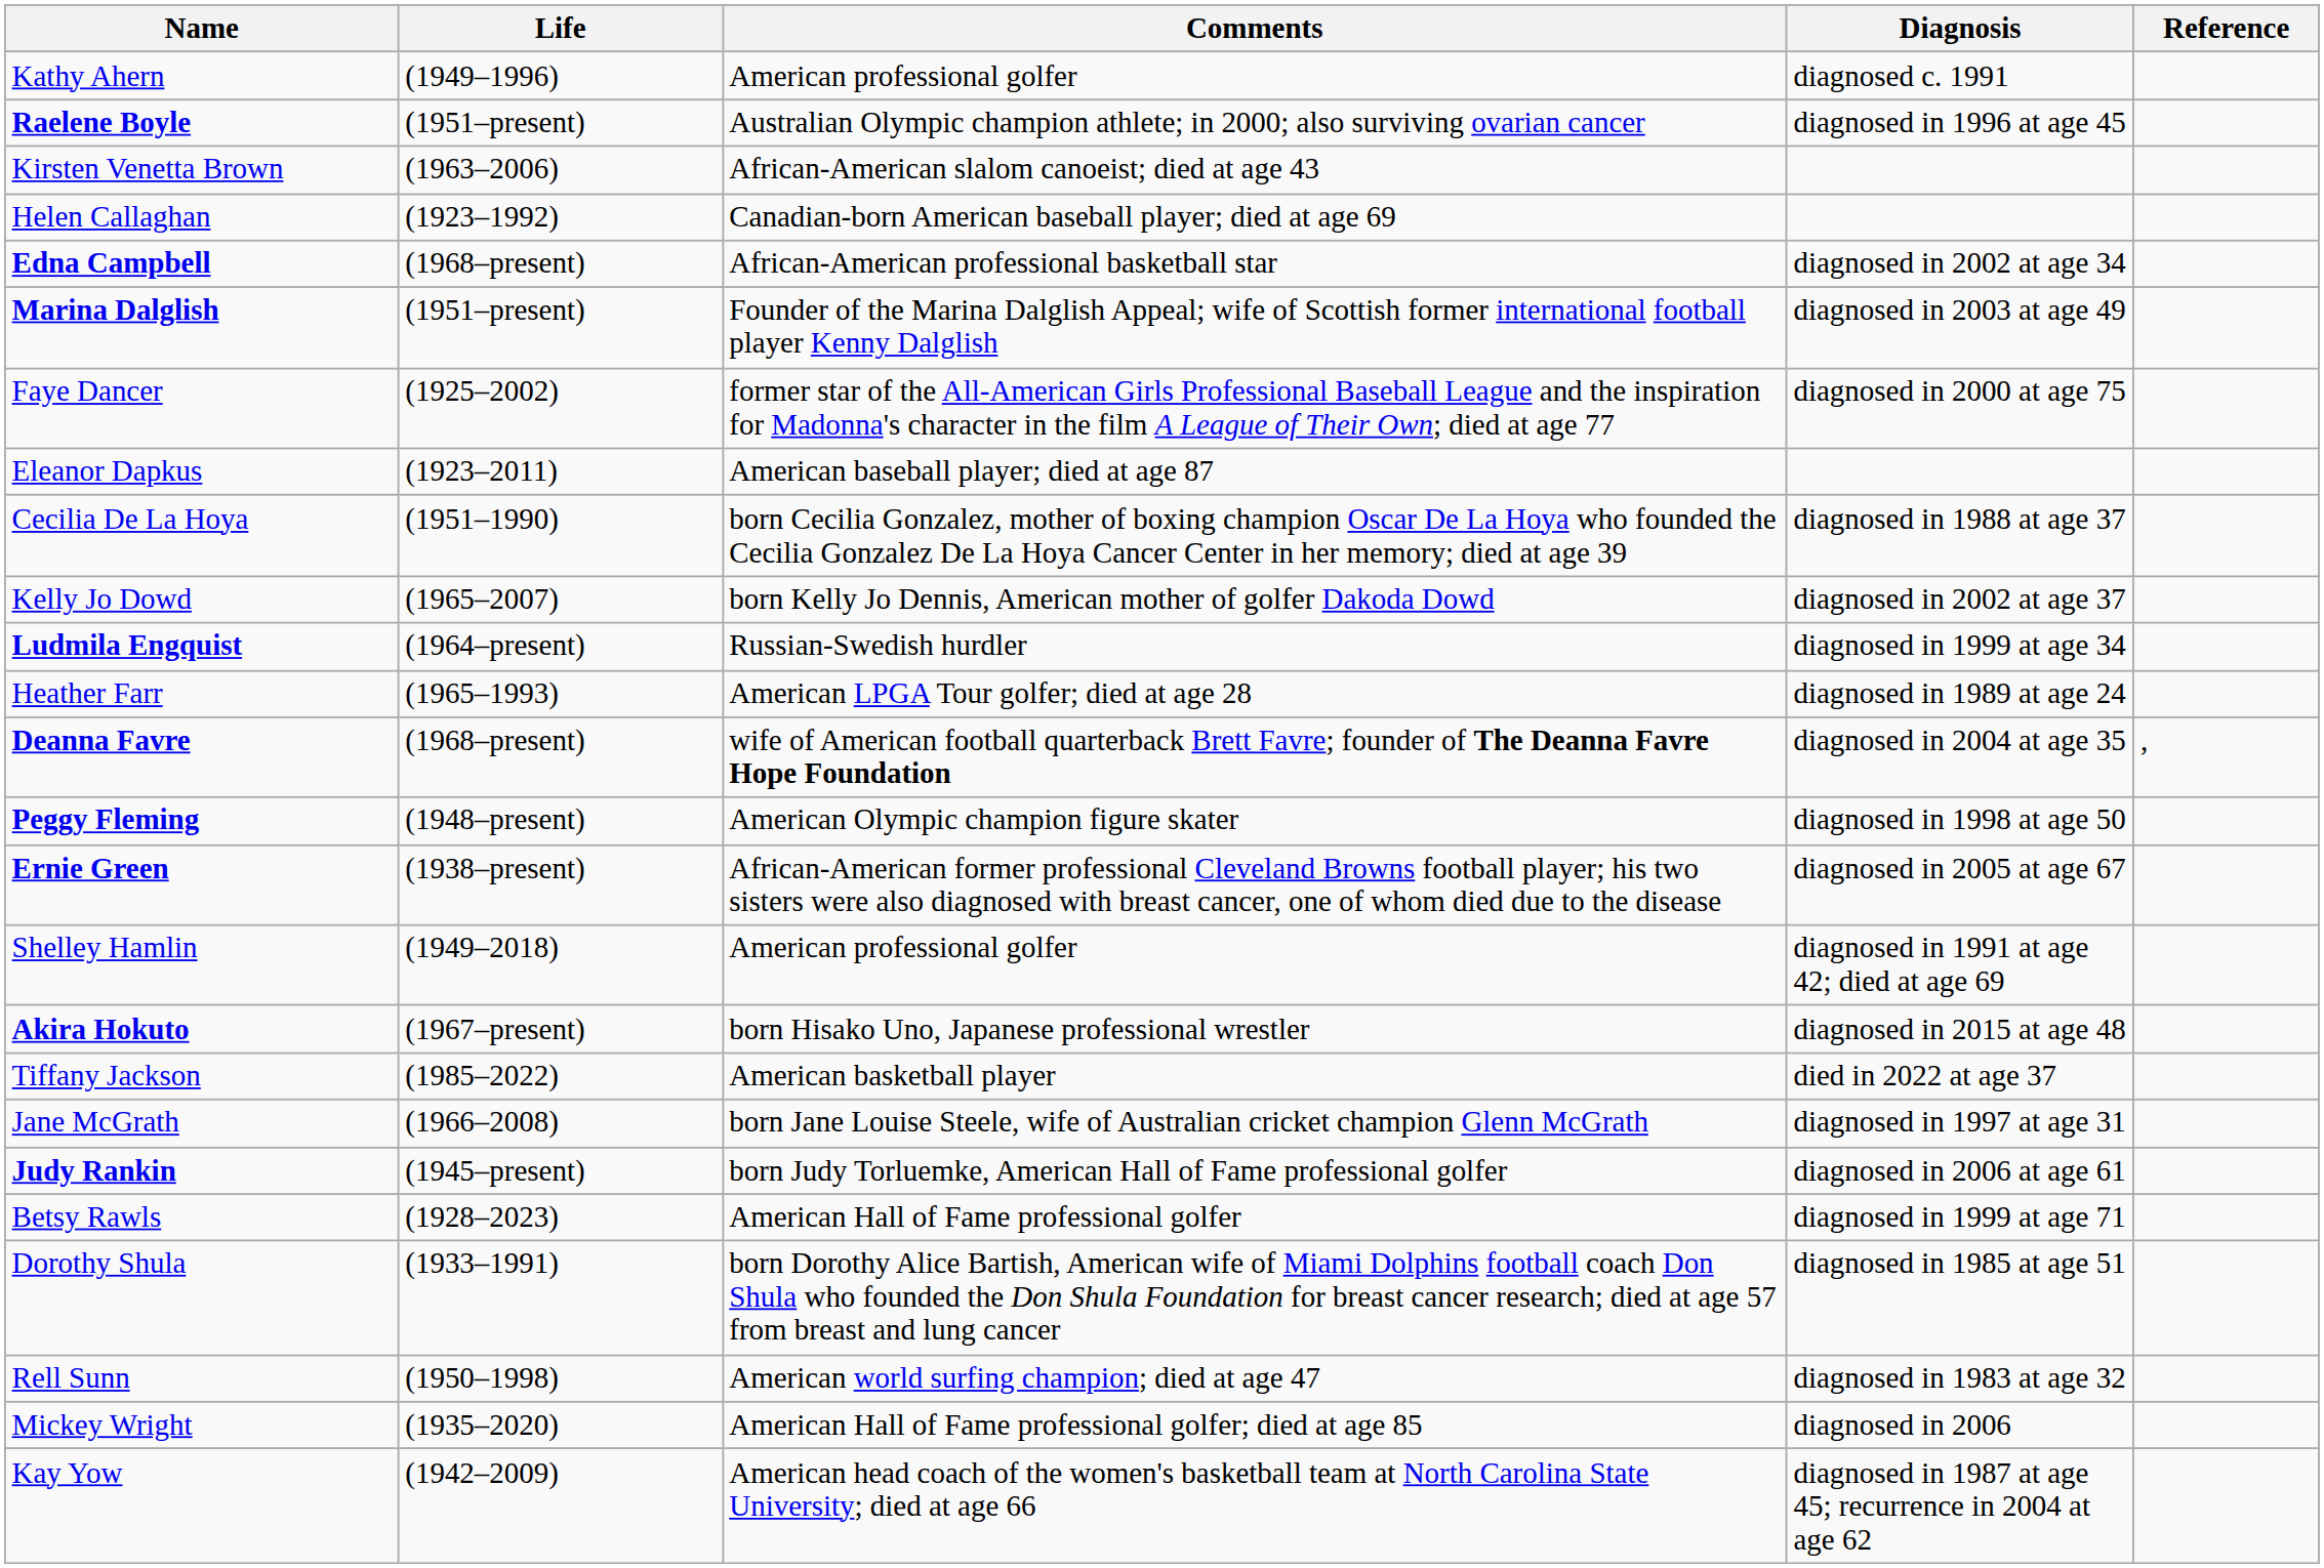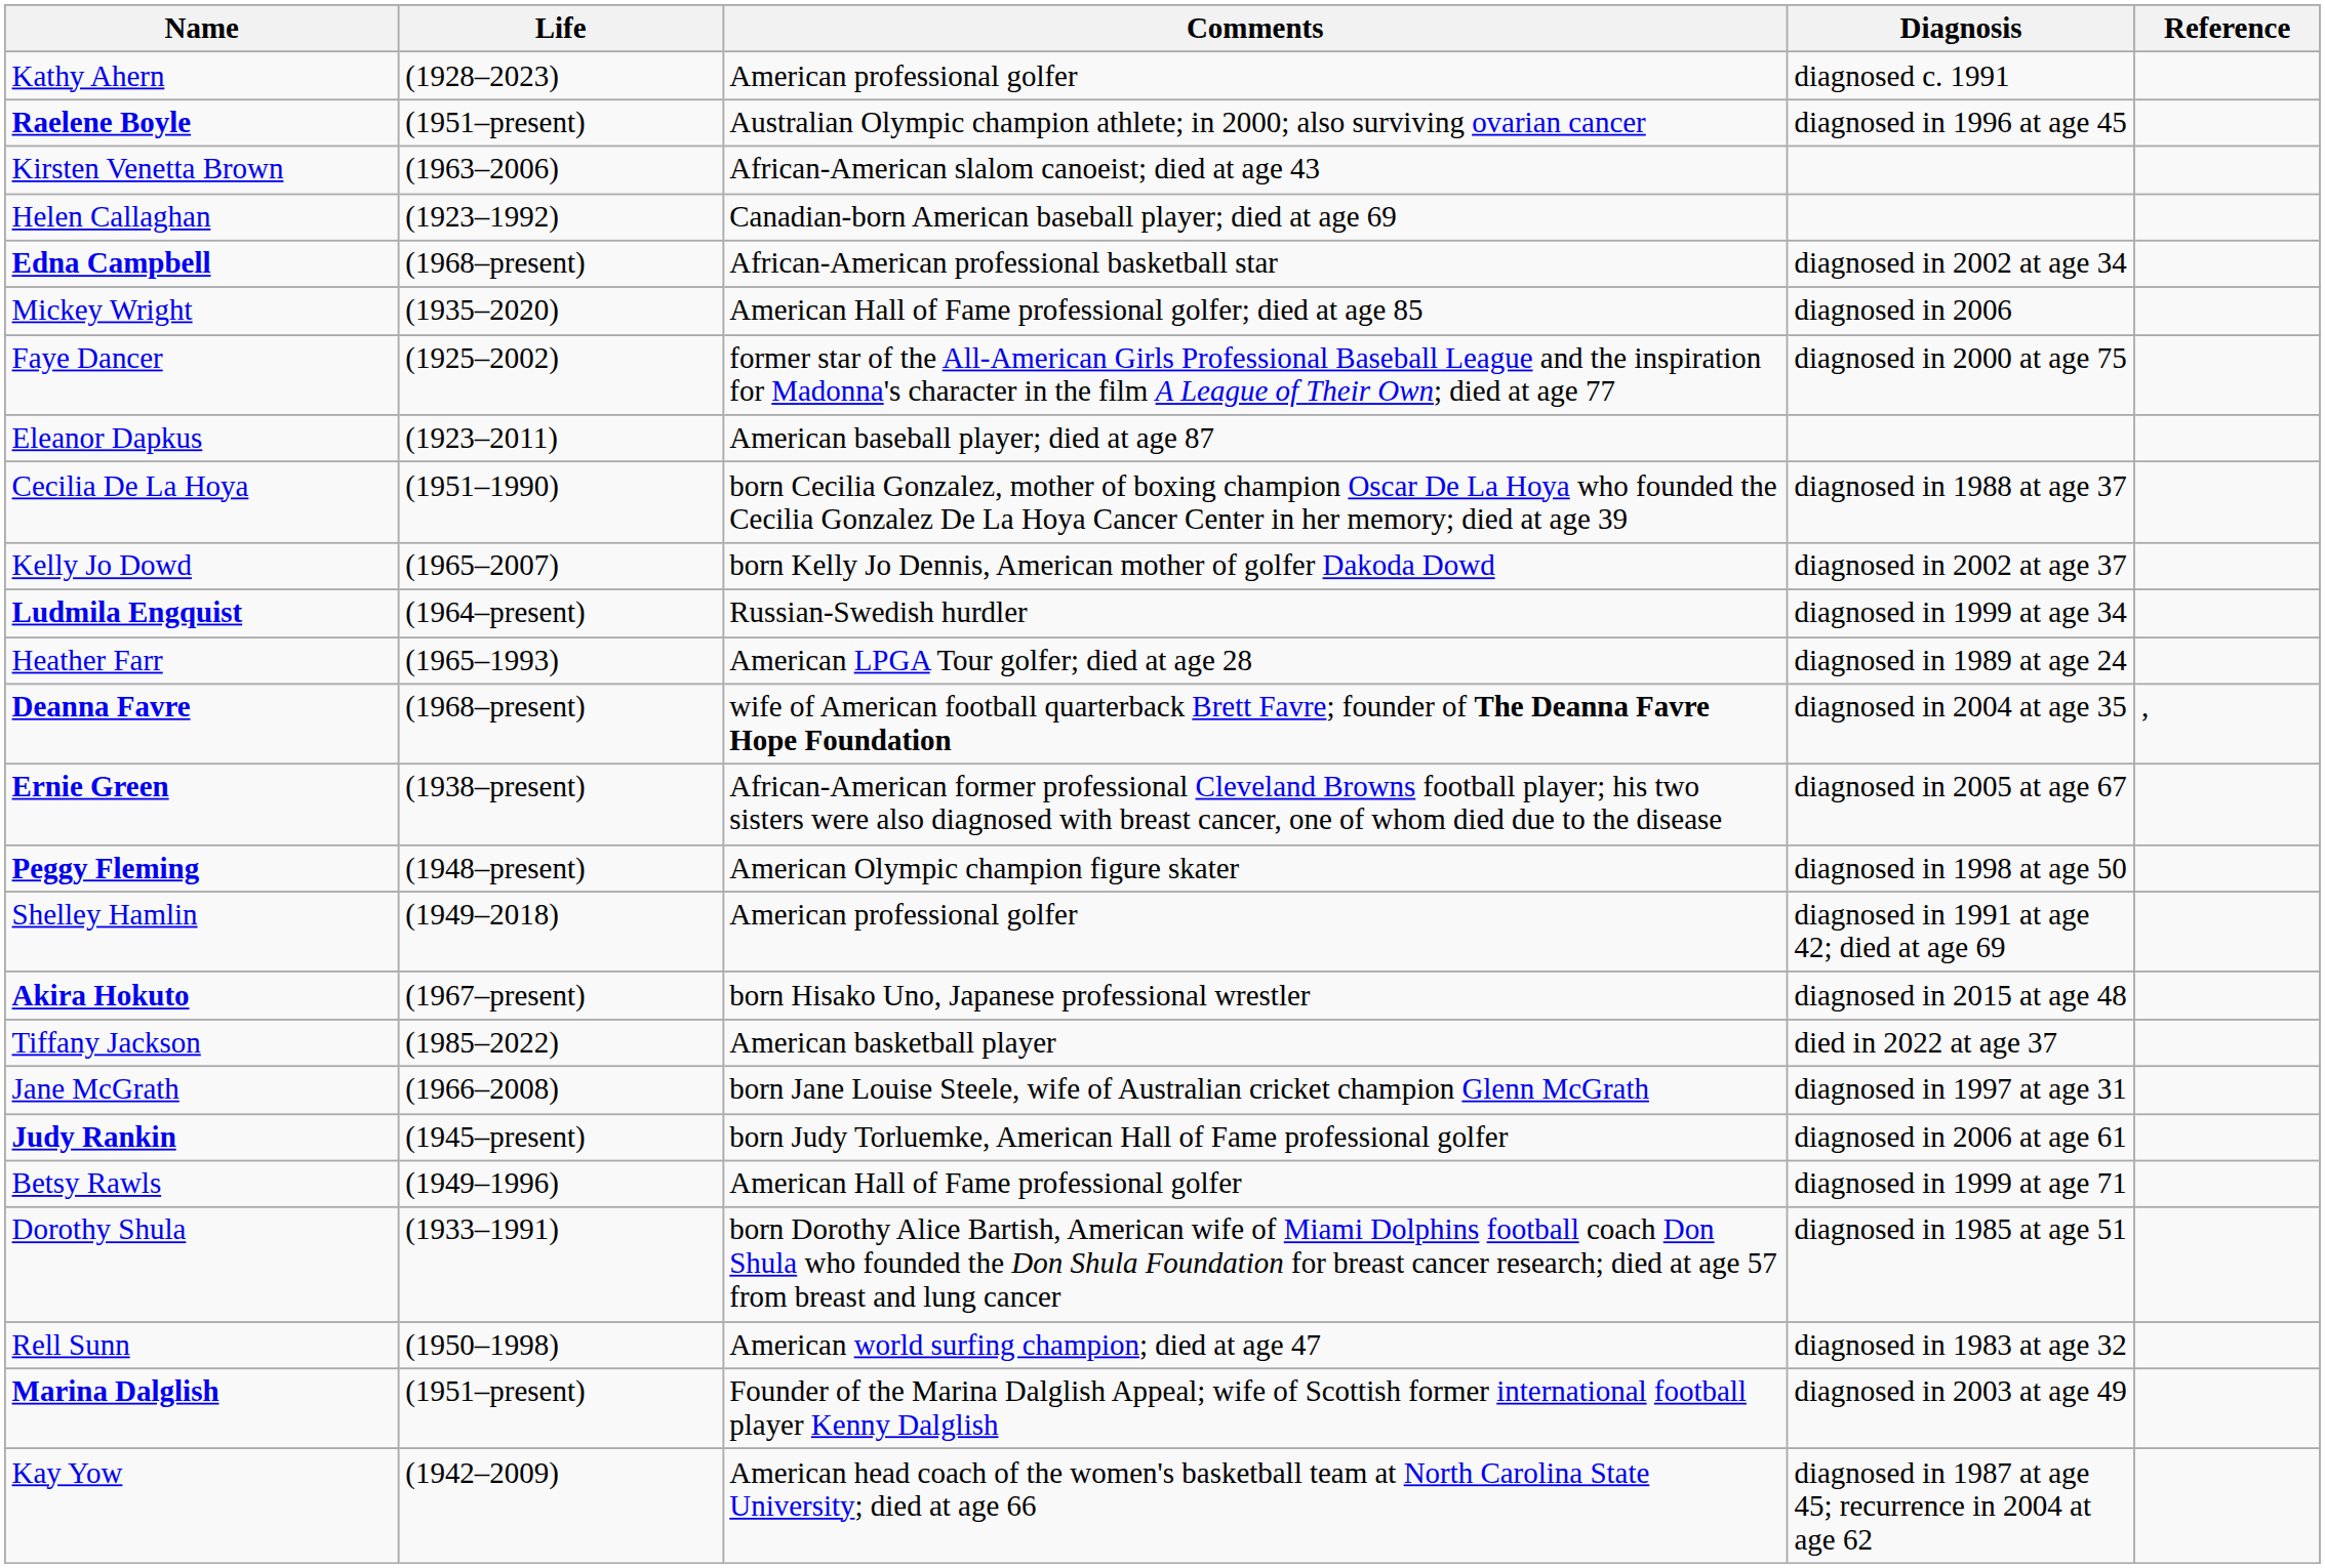Kathy Ahern | Life: (1949–1996) -> (1928–2023)
rows swapped: Marina Dalglish <-> Mickey Wright
rows swapped: Peggy Fleming <-> Ernie Green
Betsy Rawls | Life: (1928–2023) -> (1949–1996)
